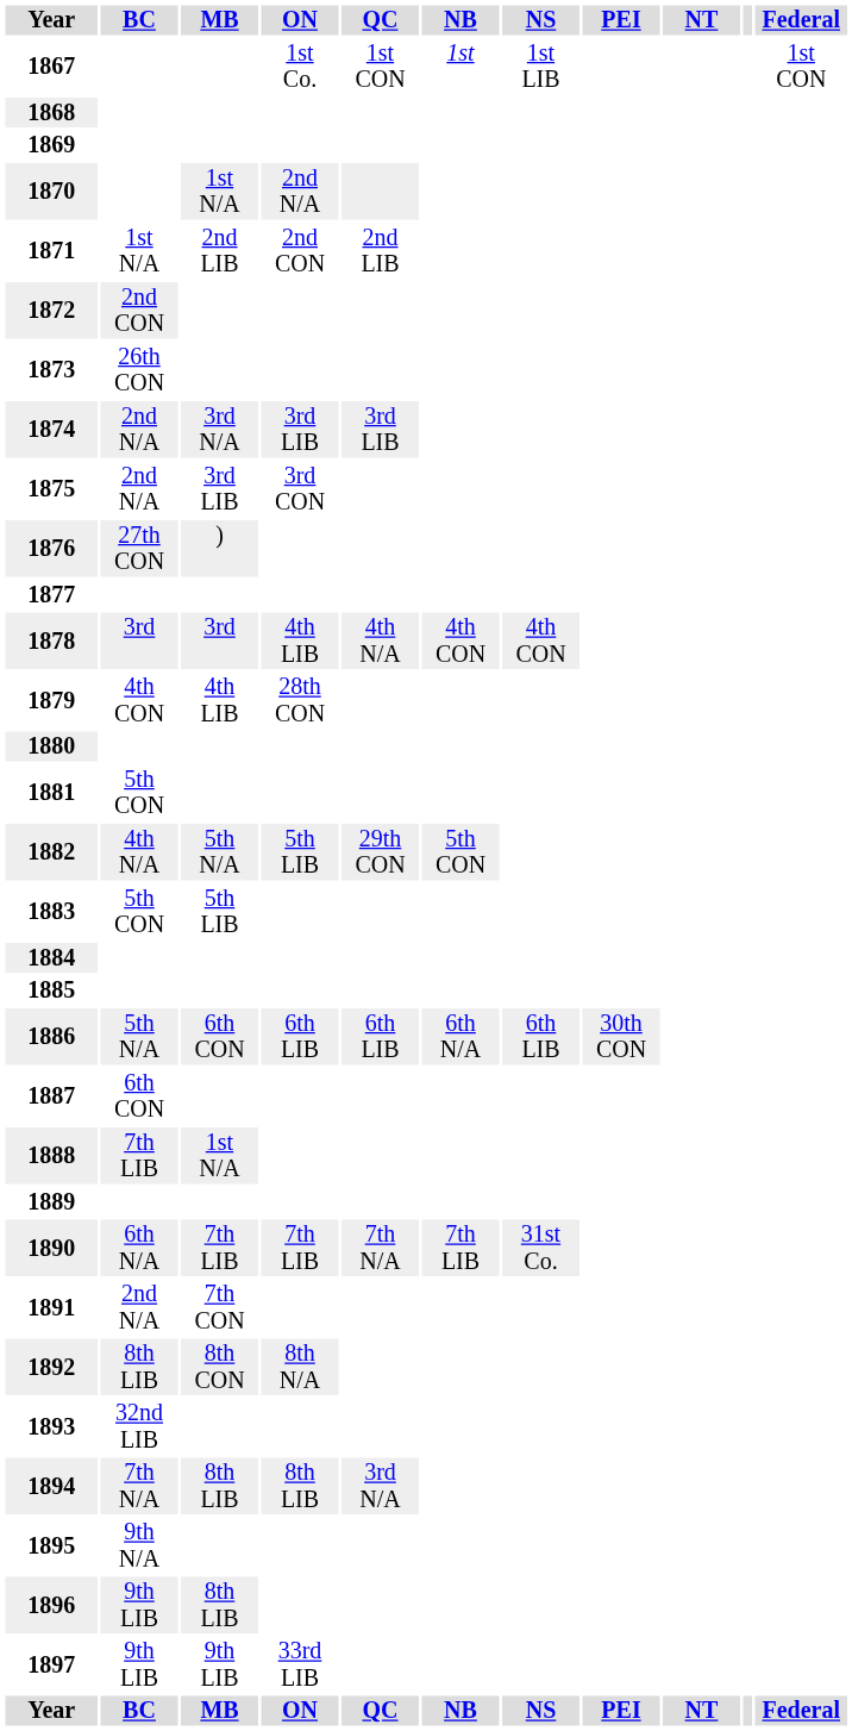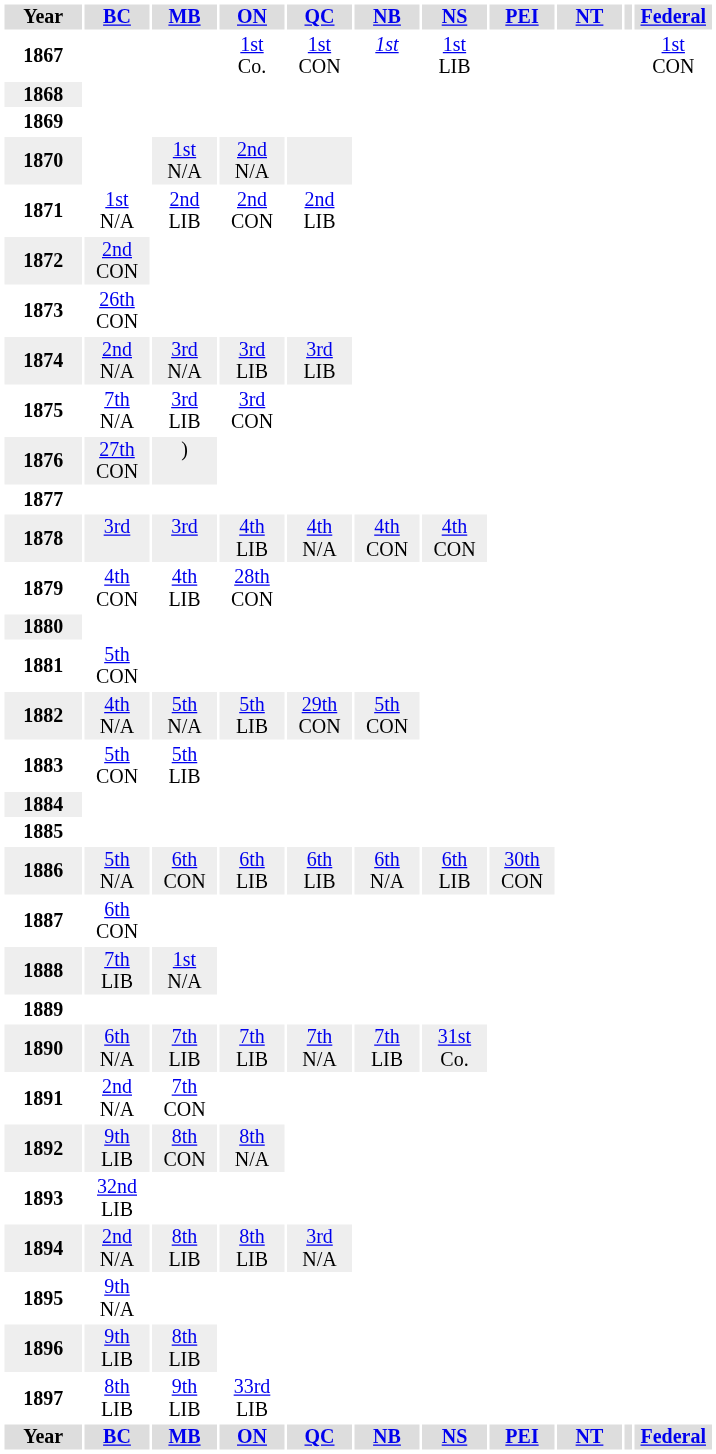1875 | BC: 2nd N/A -> 7th N/A
1892 | BC: 8th LIB -> 9th LIB
1894 | BC: 7th N/A -> 2nd N/A
1897 | BC: 9th LIB -> 8th LIB
